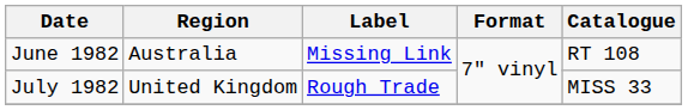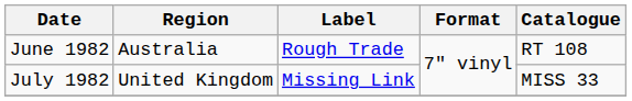June 1982 | Label: Missing Link -> Rough Trade
July 1982 | Label: Rough Trade -> Missing Link
